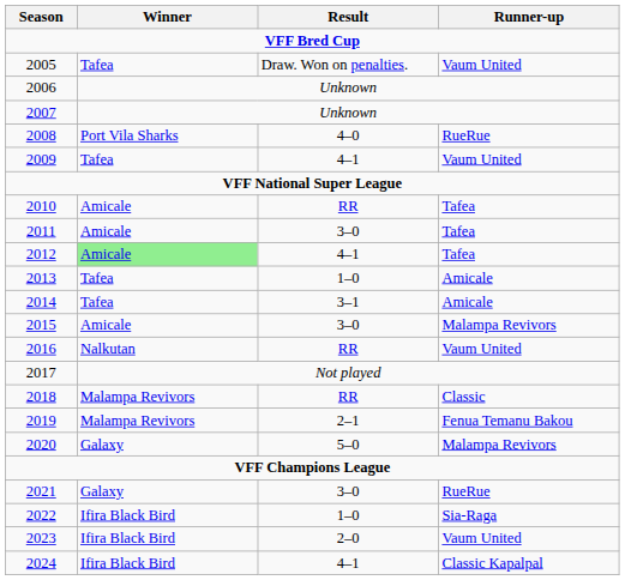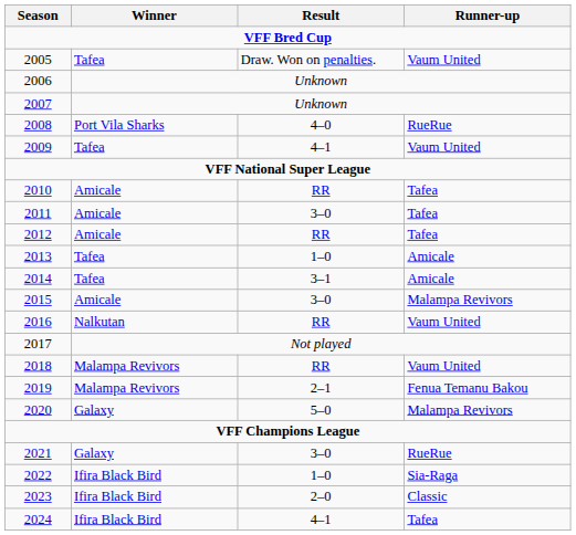2012 | Winner: lightgreen background -> no background
2012 | Result: 4–1 -> RR
2018 | Runner-up: Classic -> Vaum United
2023 | Runner-up: Vaum United -> Classic
2024 | Runner-up: Classic Kapalpal -> Tafea
